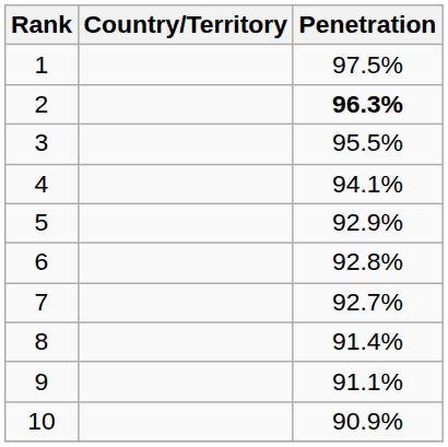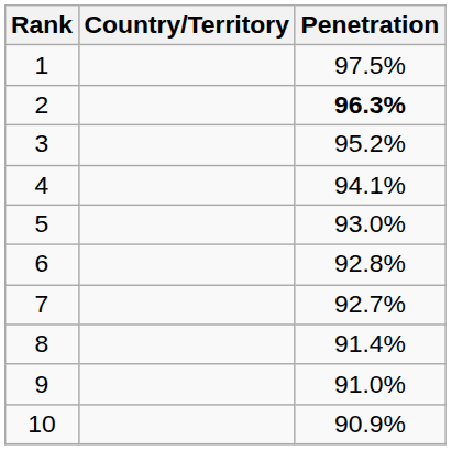3 | Penetration: 95.5% -> 95.2%
5 | Penetration: 92.9% -> 93.0%
9 | Penetration: 91.1% -> 91.0%
